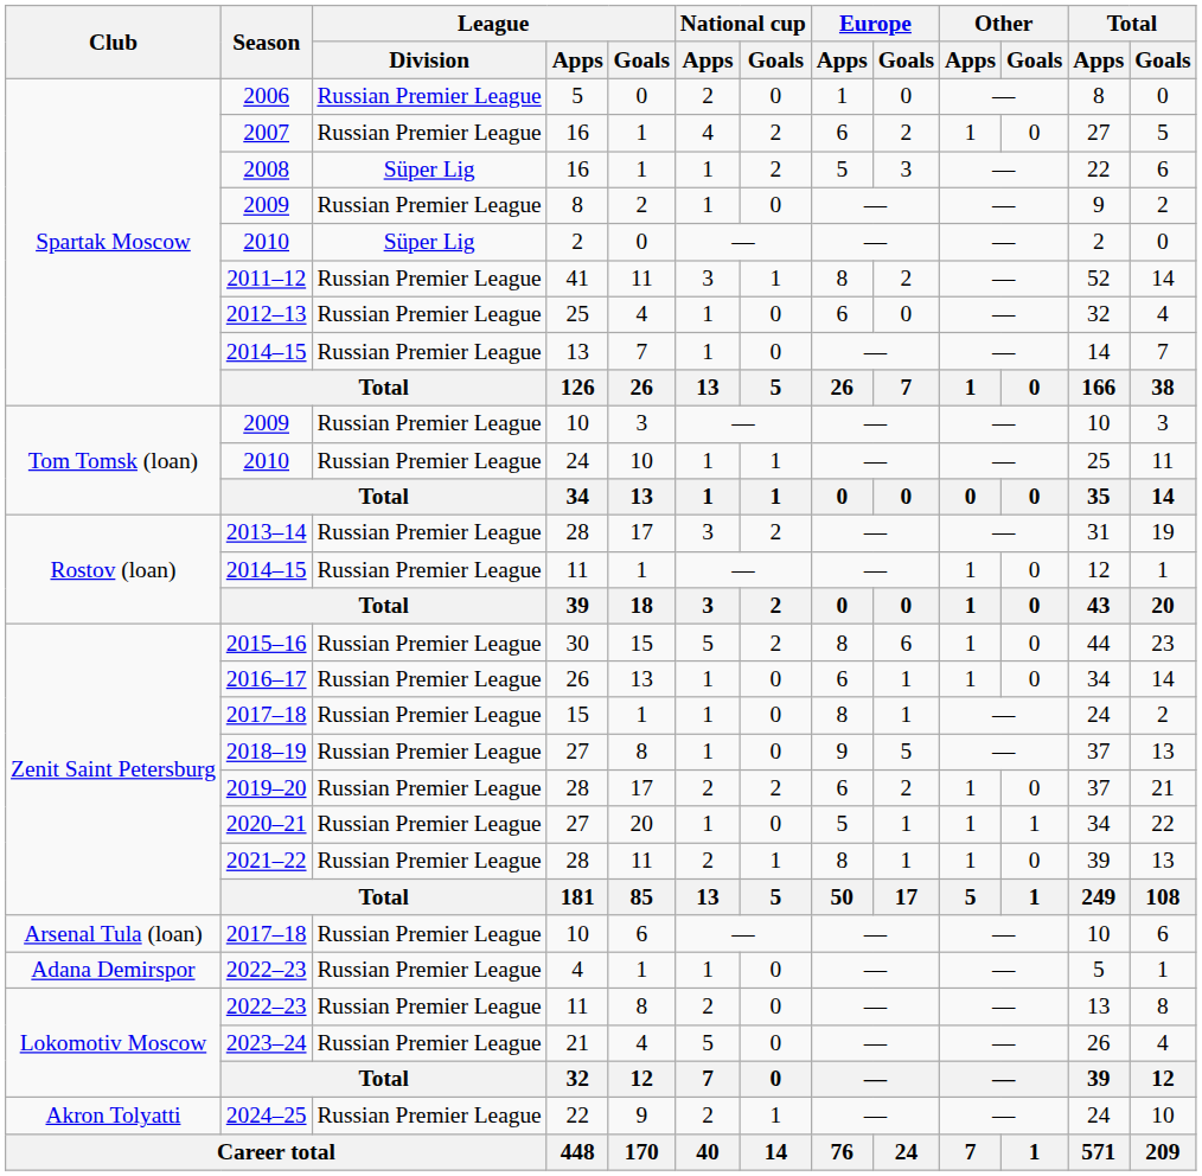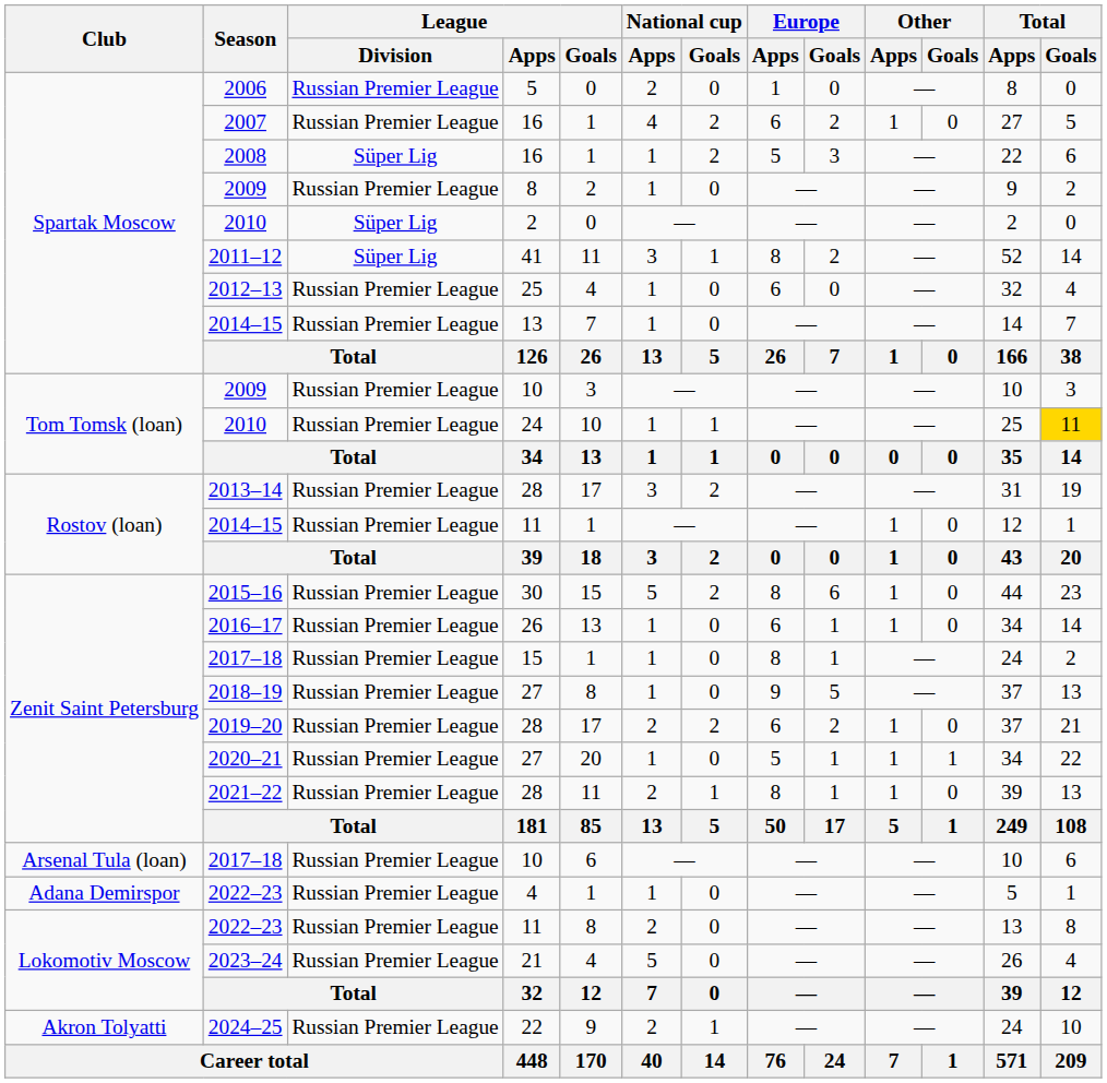2011–12 | League / Division: Russian Premier League -> Süper Lig
2010 / 24 | Total / Goals: no background -> gold background
